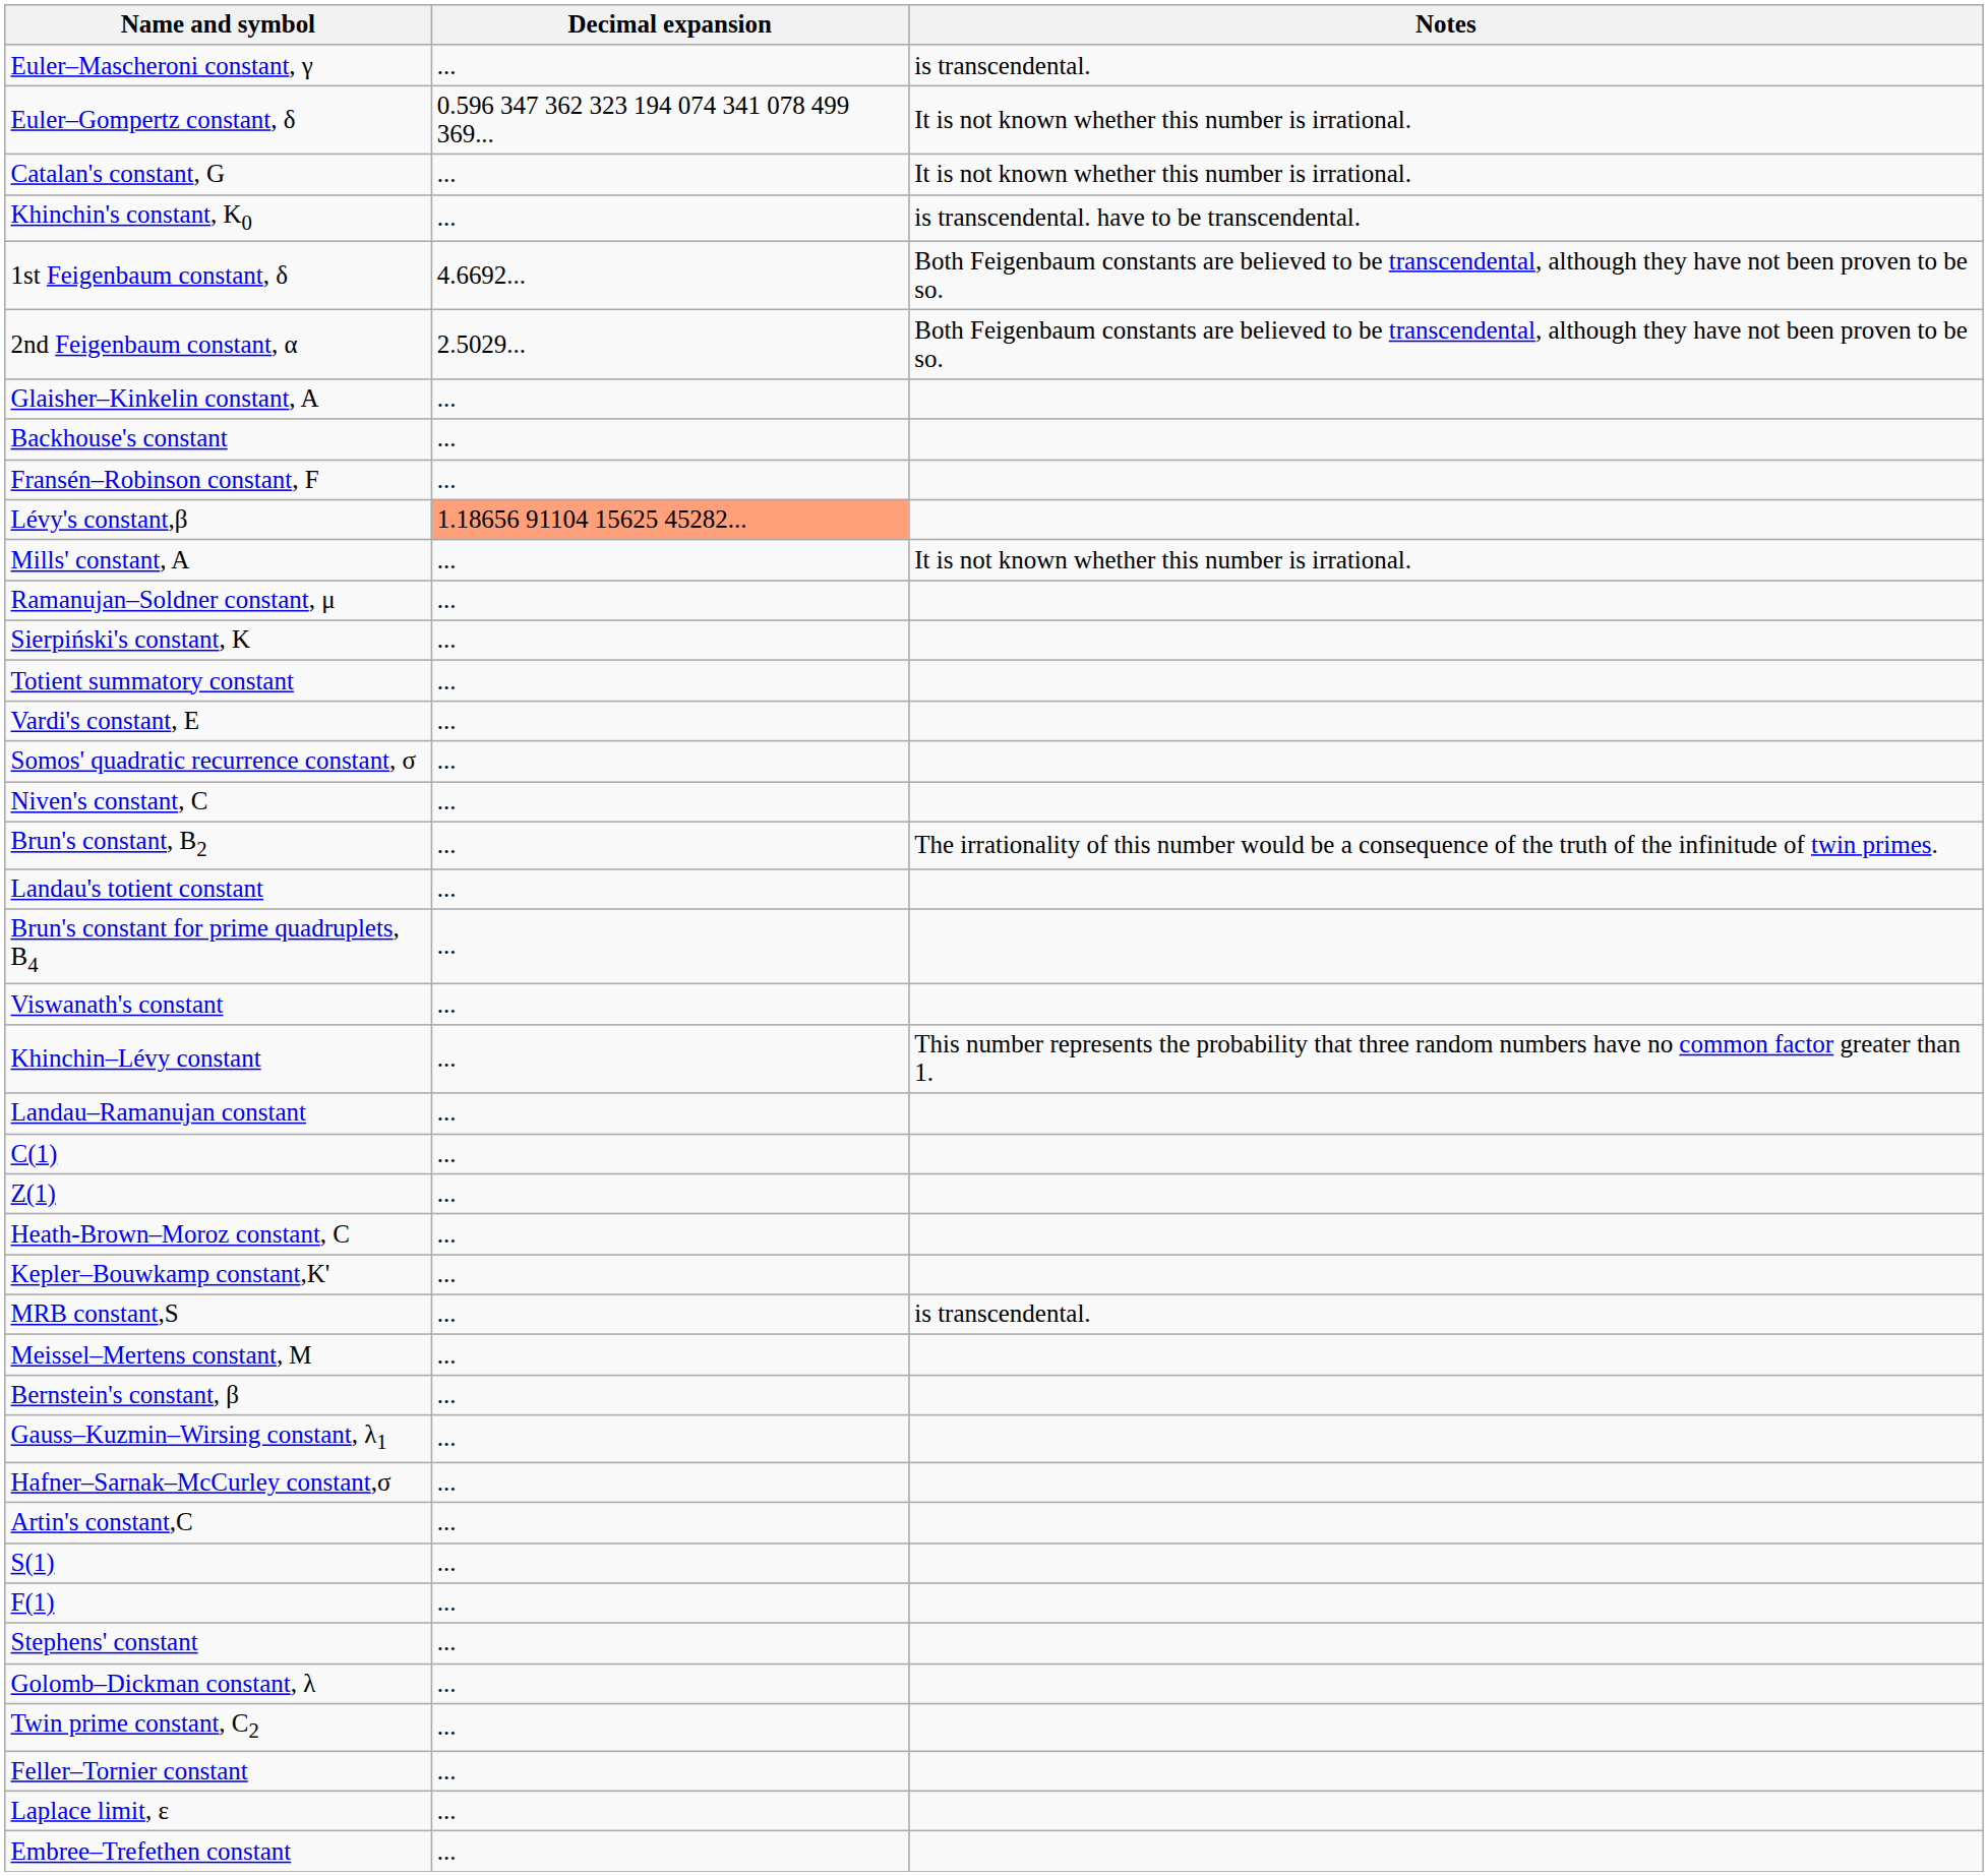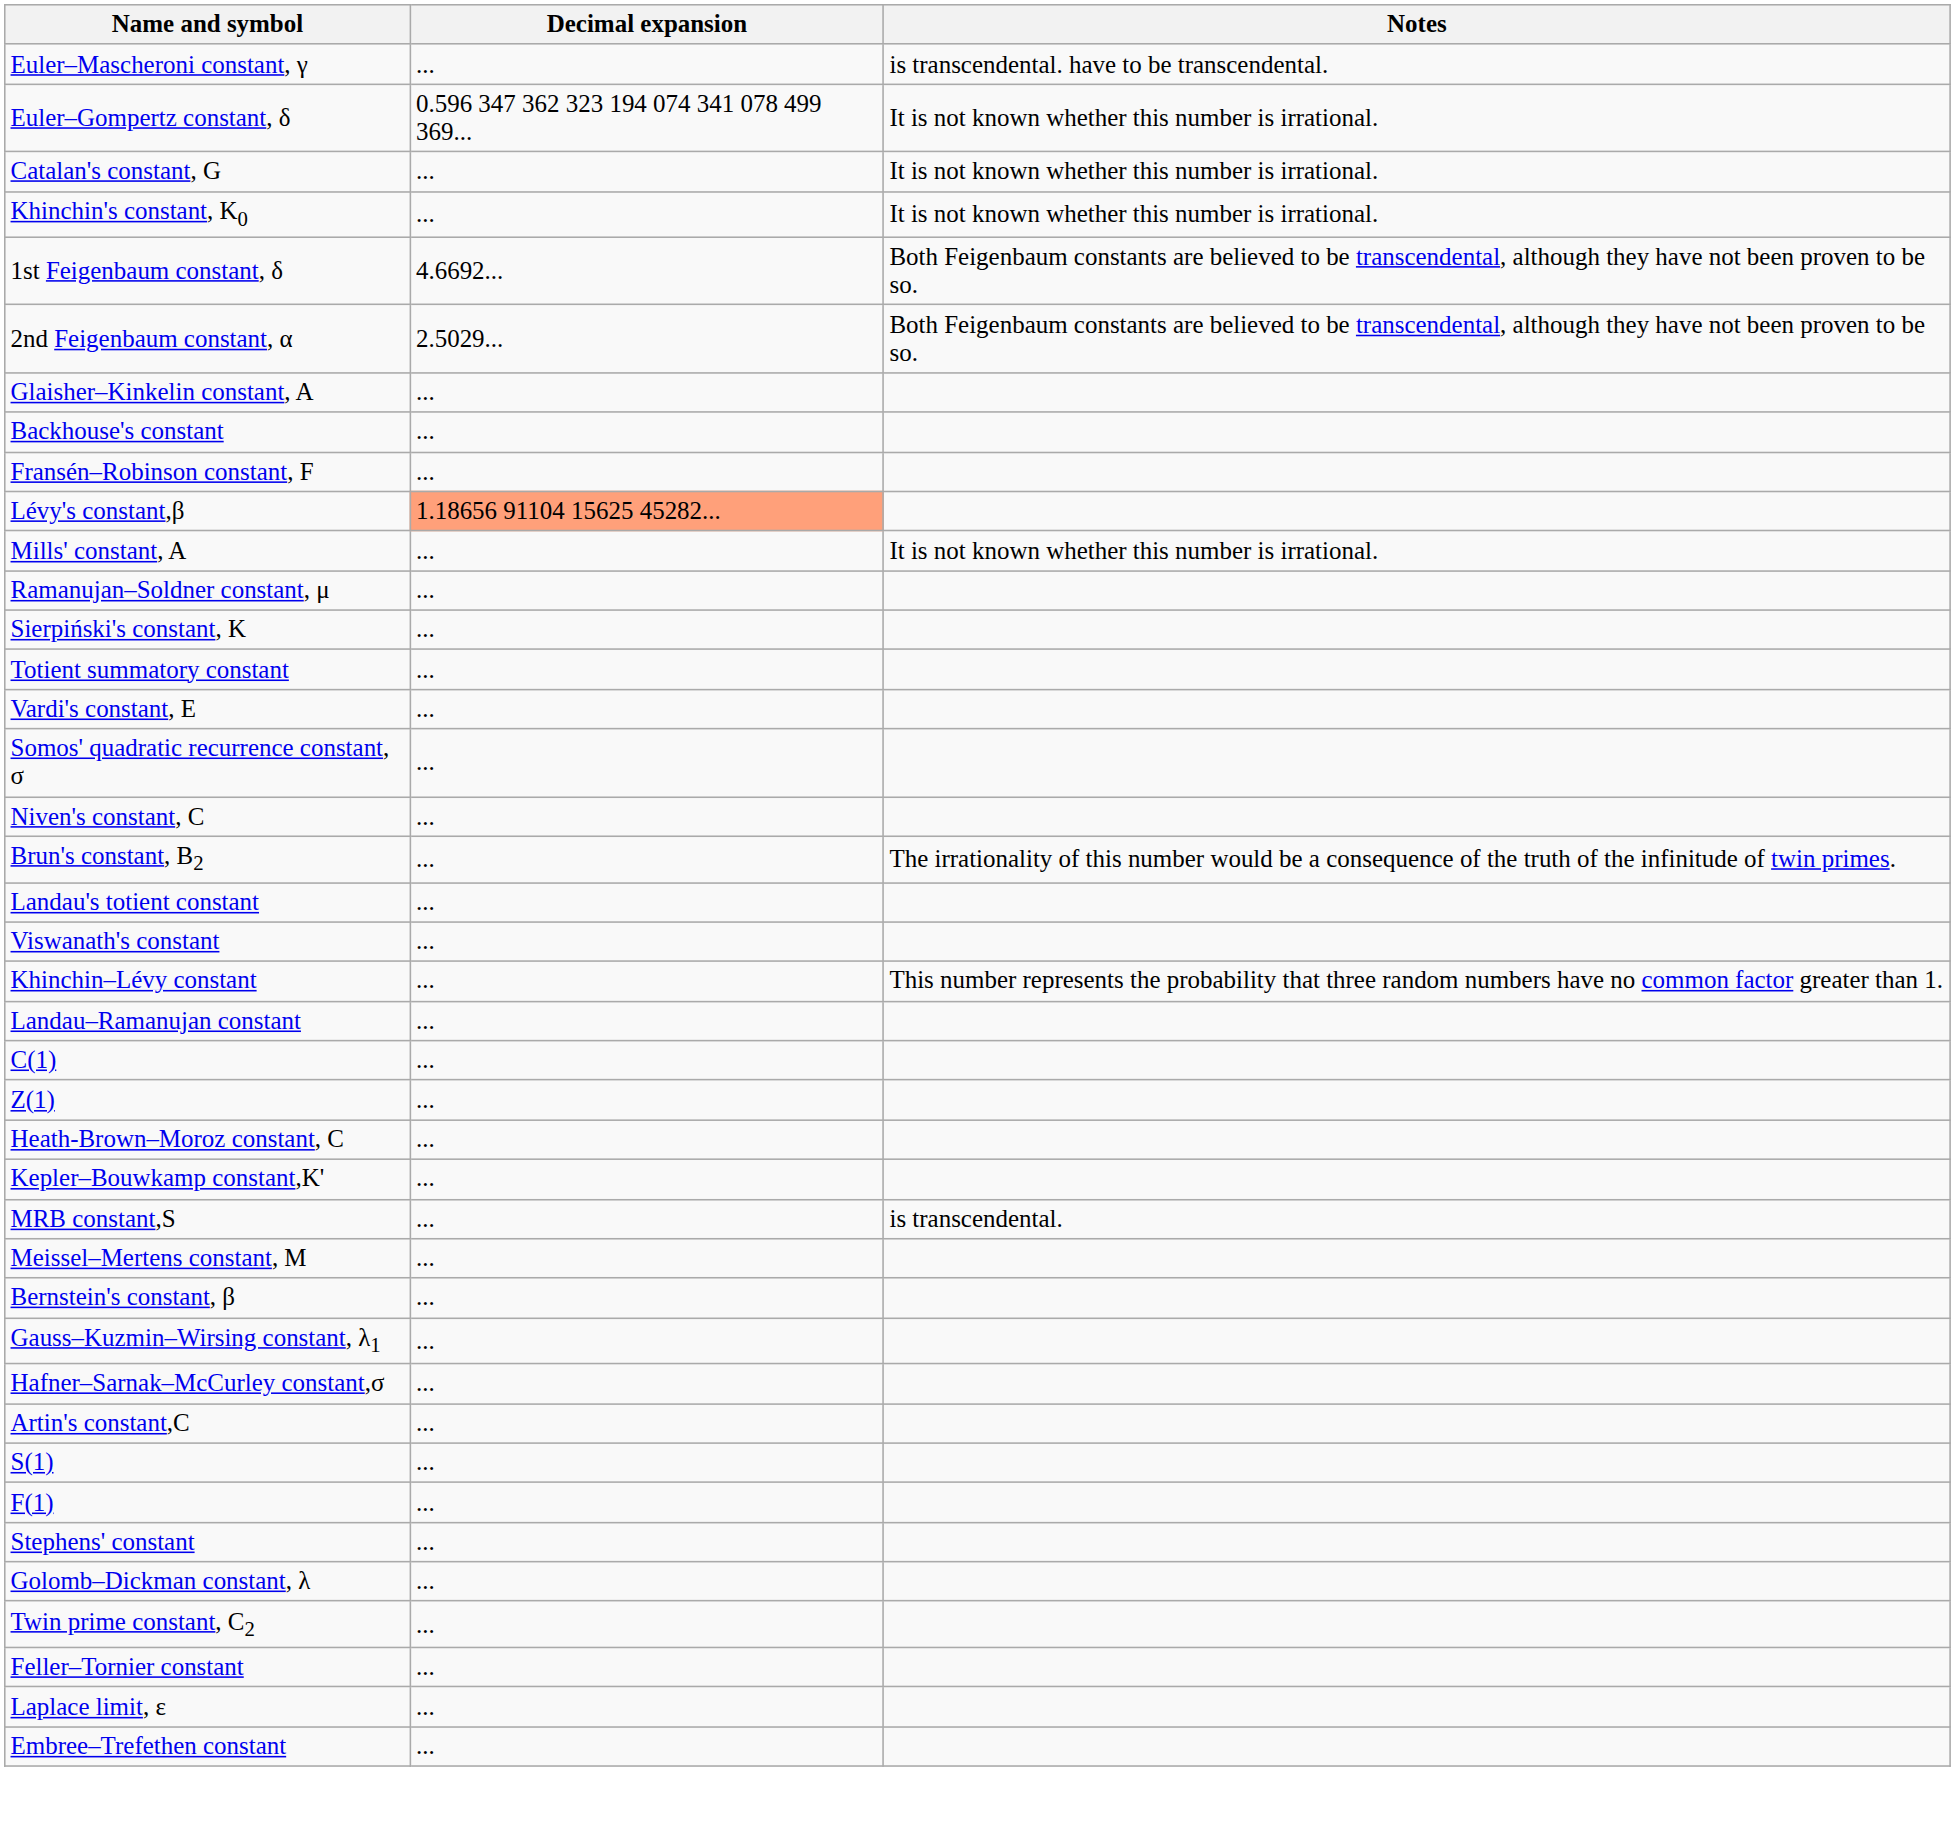Euler–Mascheroni constant, γ | Notes: is transcendental. -> is transcendental. have to be transcendental.
Khinchin's constant, K0 | Notes: is transcendental. have to be transcendental. -> It is not known whether this number is irrational.
- row: Brun's constant for prime quadruplets, B4 | ...
